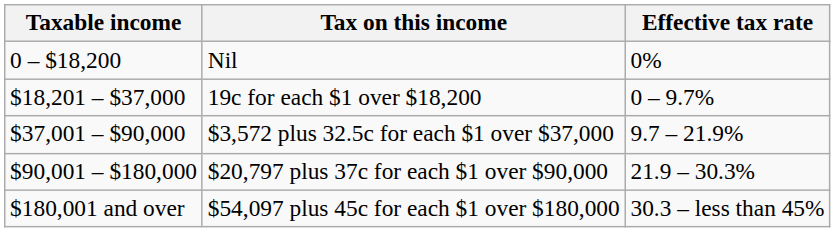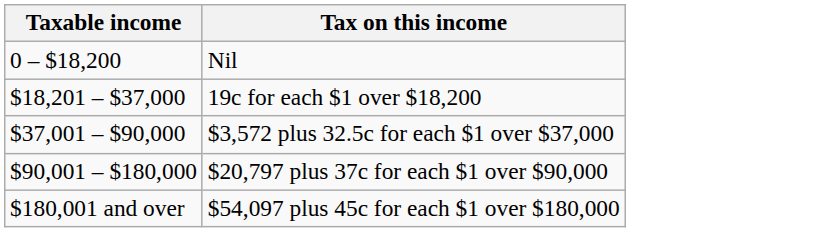- column: Effective tax rate | 0% | 0 – 9.7% | 9.7 – 21.9% | 21.9 – 30.3% | 30.3 – less than 45%
